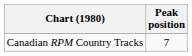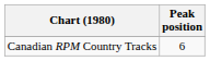Canadian RPM Country Tracks | Peak position: 7 -> 6
